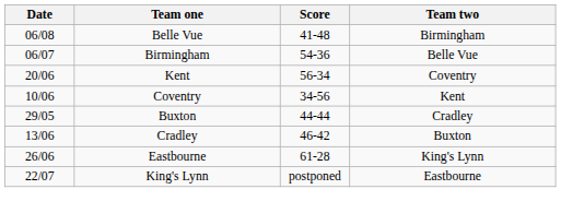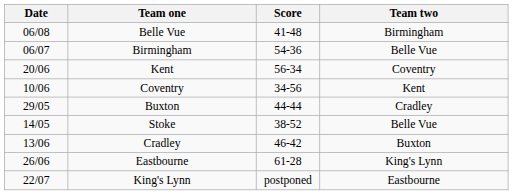+ row: 14/05 | Stoke | 38-52 | Belle Vue
